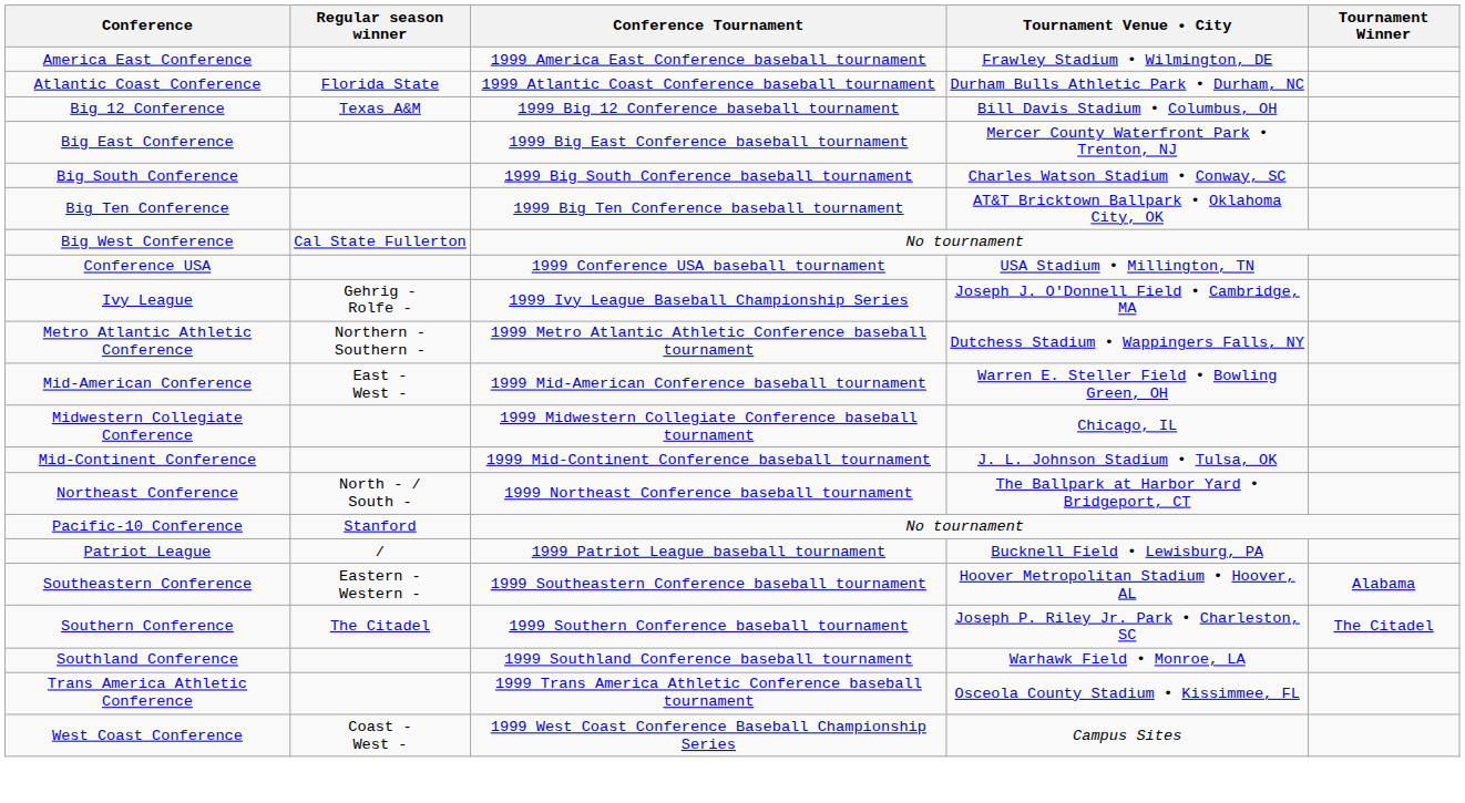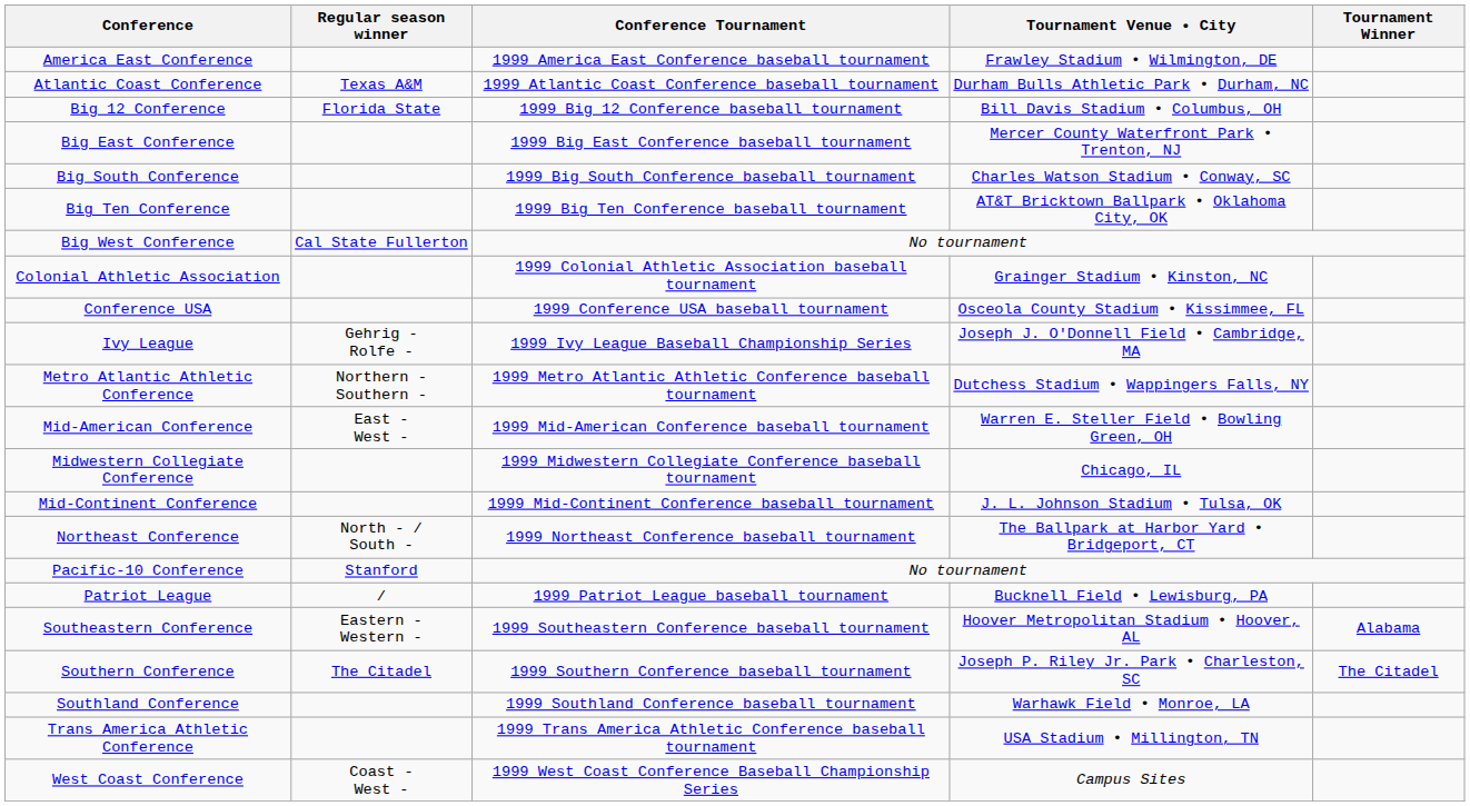Atlantic Coast Conference | Regular season winner: Florida State -> Texas A&M
Big 12 Conference | Regular season winner: Texas A&M -> Florida State
+ row: Colonial Athletic Association | 1999 Colonial Athletic Association baseball tournament | Grainger Stadium • Kinston, NC
Conference USA | Tournament Venue • City: USA Stadium • Millington, TN -> Osceola County Stadium • Kissimmee, FL
Trans America Athletic Conference | Tournament Venue • City: Osceola County Stadium • Kissimmee, FL -> USA Stadium • Millington, TN
